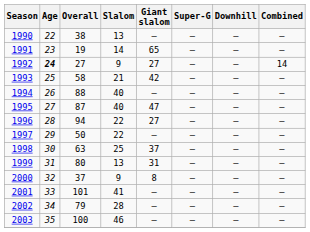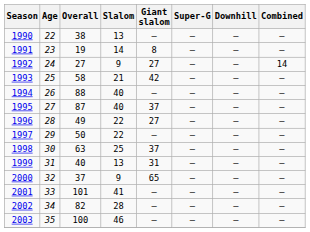1991 | Giant slalom: 65 -> 8
1992 | Age: bold -> normal
1995 | Giant slalom: 47 -> 37
1996 | Overall: 94 -> 49
1999 | Overall: 80 -> 40
2000 | Giant slalom: 8 -> 65
2002 | Overall: 79 -> 82
